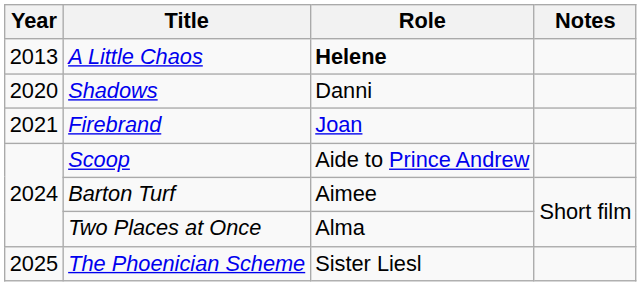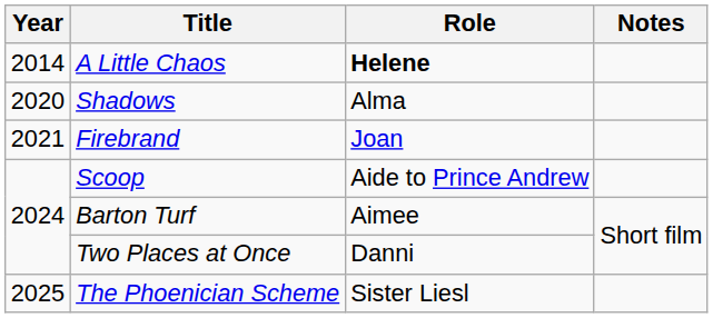A Little Chaos | Year: 2013 -> 2014
Shadows | Role: Danni -> Alma
Two Places at Once | Role: Alma -> Danni
